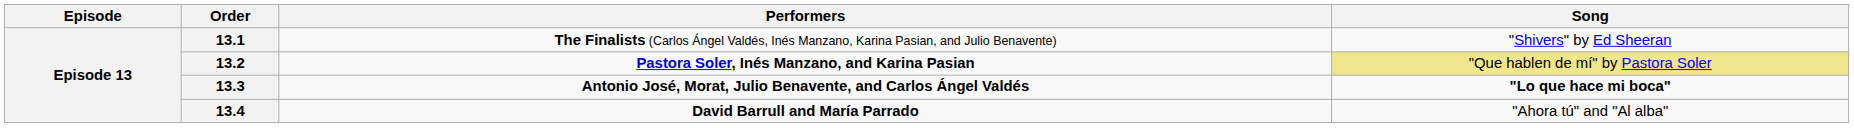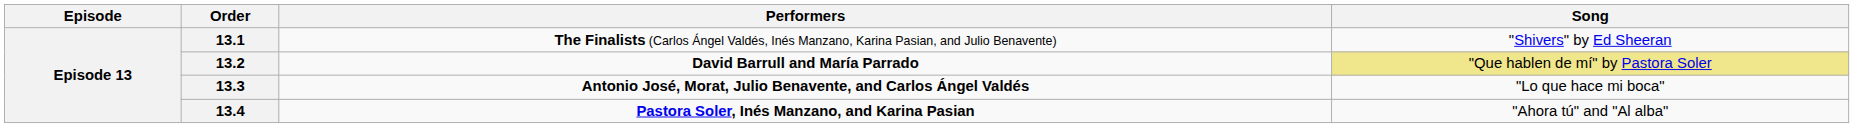13.2 | Performers: Pastora Soler, Inés Manzano, and Karina Pasian -> David Barrull and María Parrado
13.3 | Song: bold -> normal
13.4 | Performers: David Barrull and María Parrado -> Pastora Soler, Inés Manzano, and Karina Pasian
